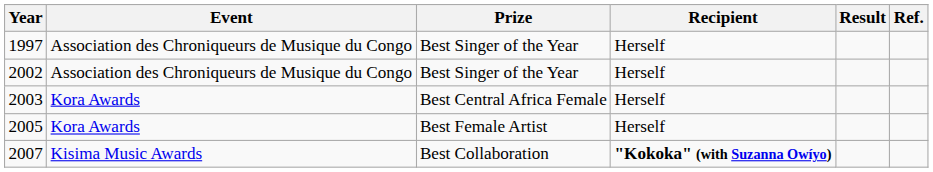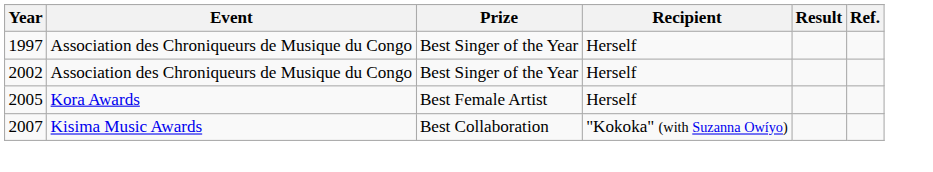- row: 2003 | Kora Awards | Best Central Africa Female | Herself
2007 | Recipient: bold -> normal
